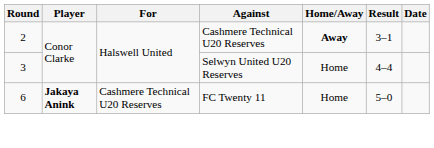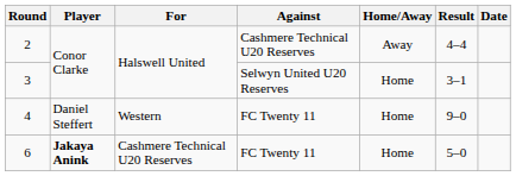2 | Home/Away: bold -> normal
2 | Result: 3–1 -> 4–4
3 | Result: 4–4 -> 3–1
+ row: 4 | Daniel Steffert | Western | FC Twenty 11 | Home | 9–0
